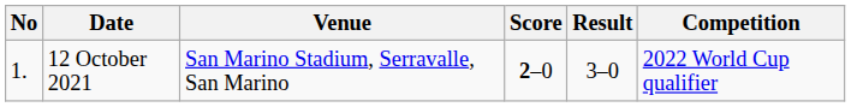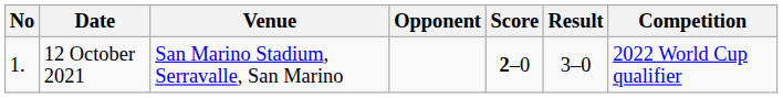+ column: Opponent
